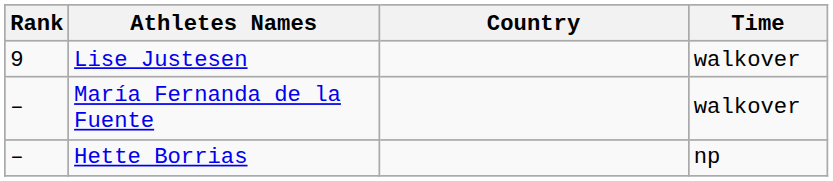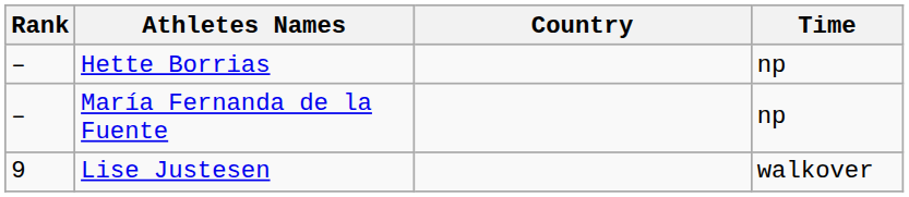rows swapped: Lise Justesen <-> Hette Borrias
María Fernanda de la Fuente | Time: walkover -> np
